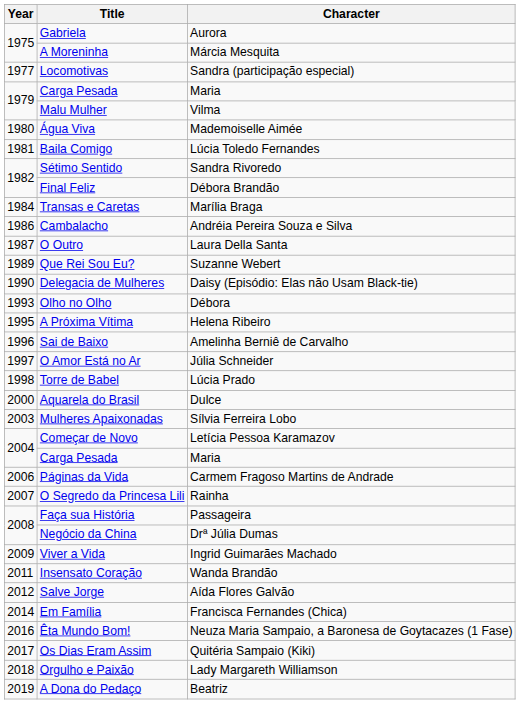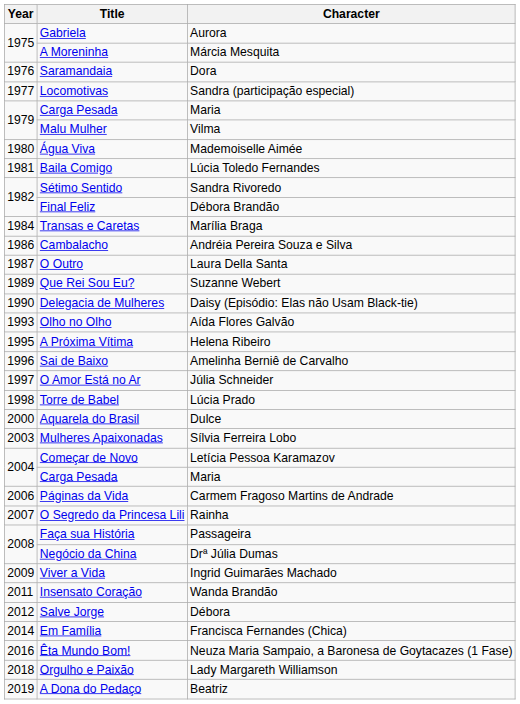+ row: 1976 | Saramandaia | Dora
Olho no Olho | Character: Débora -> Aída Flores Galvão
Salve Jorge | Character: Aída Flores Galvão -> Débora
- row: 2017 | Os Dias Eram Assim | Quitéria Sampaio (Kiki)
